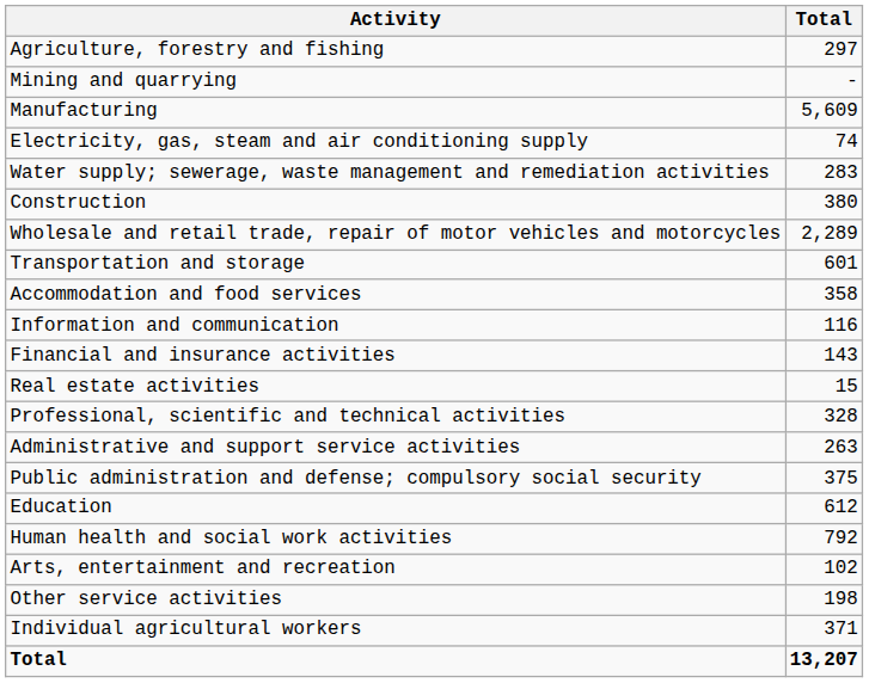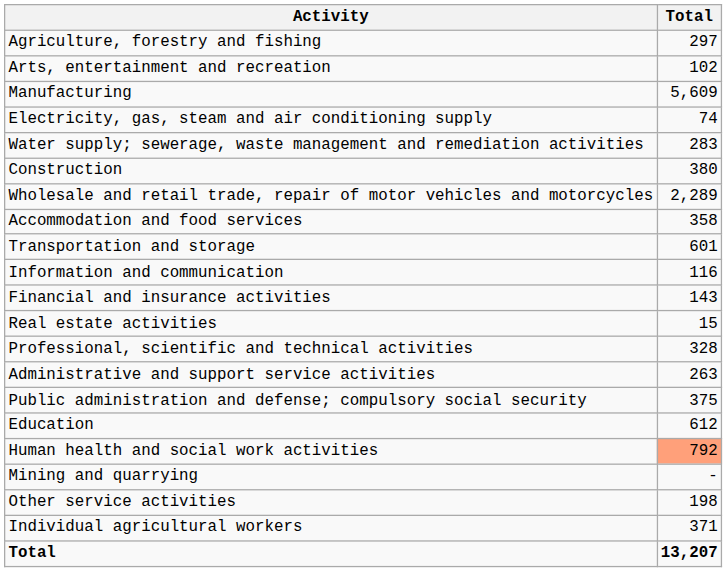rows swapped: Mining and quarrying <-> Arts, entertainment and recreation
rows swapped: Transportation and storage <-> Accommodation and food services
Human health and social work activities | Total: no background -> lightsalmon background
